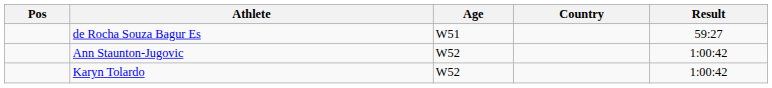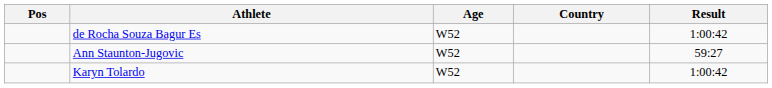de Rocha Souza Bagur Es | Age: W51 -> W52
de Rocha Souza Bagur Es | Result: 59:27 -> 1:00:42
Ann Staunton-Jugovic | Result: 1:00:42 -> 59:27
